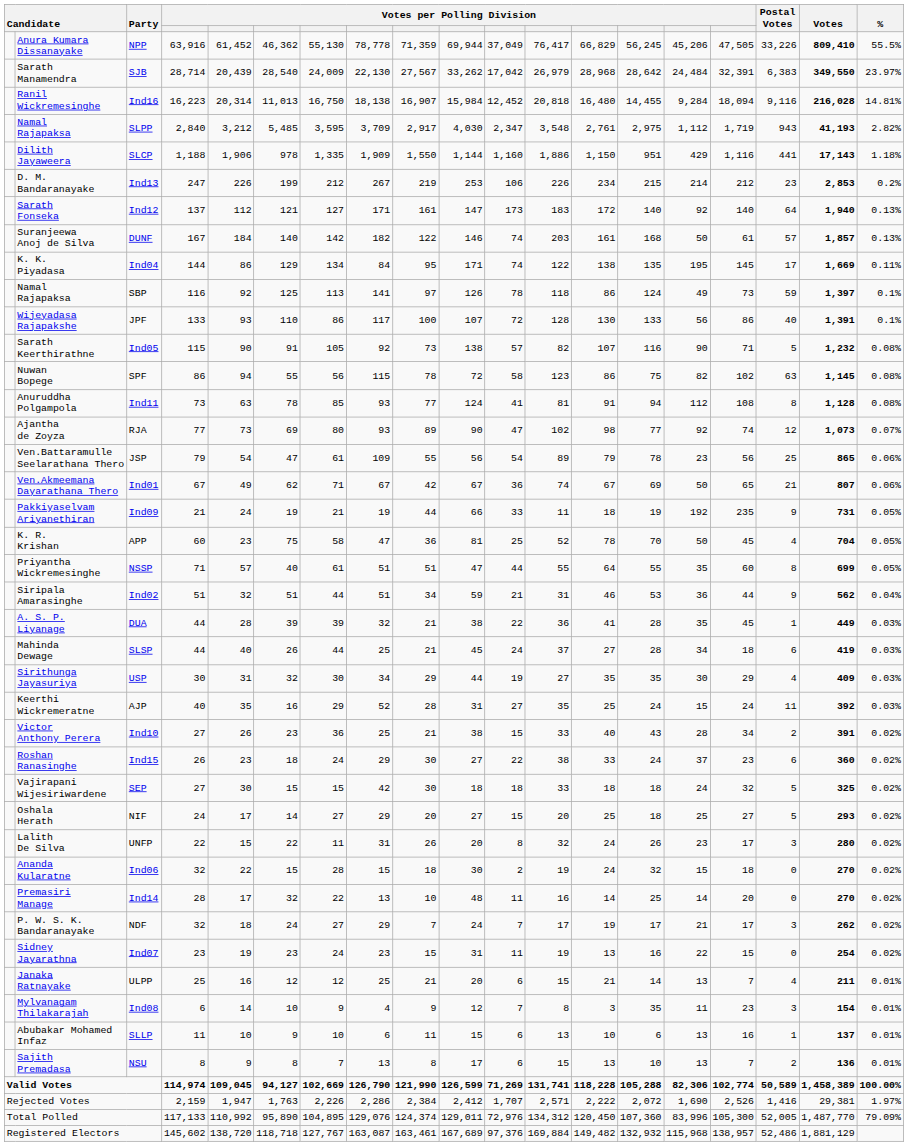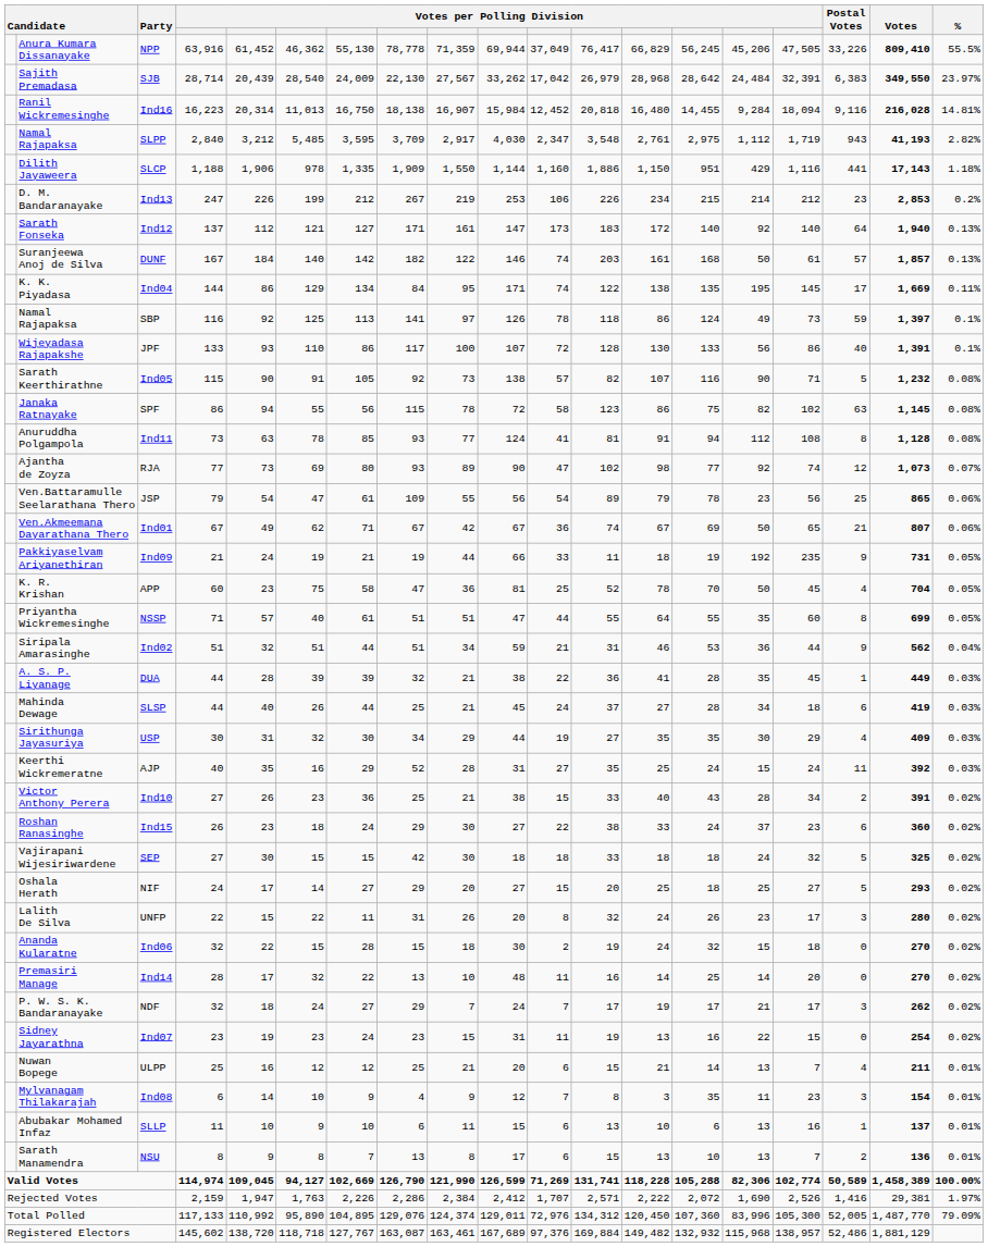SJB | column 2: Sarath Manamendra -> Sajith Premadasa
SPF | column 2: Nuwan Bopege -> Janaka Ratnayake
ULPP | column 2: Janaka Ratnayake -> Nuwan Bopege
NSU | column 2: Sajith Premadasa -> Sarath Manamendra
